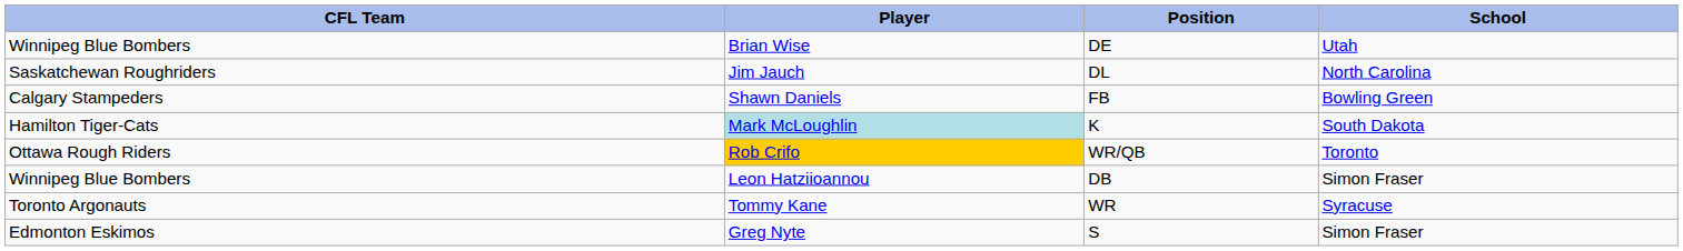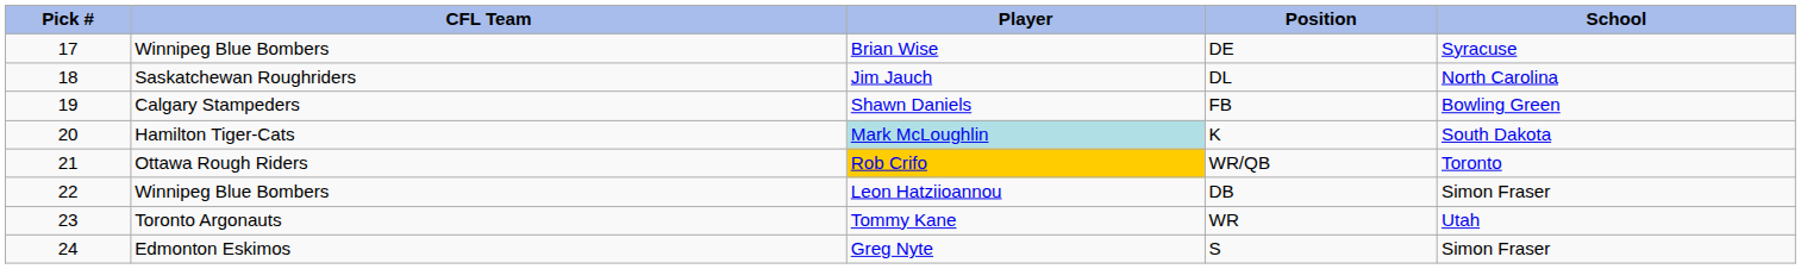+ column: Pick # | 17 | 18 | 19 | 20 | 21 | 22 | 23 | 24
Brian Wise | School: Utah -> Syracuse
Tommy Kane | School: Syracuse -> Utah
